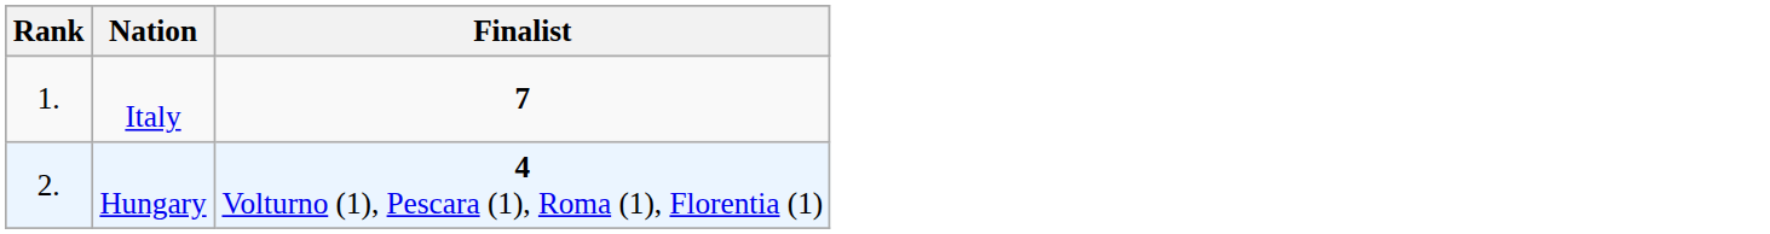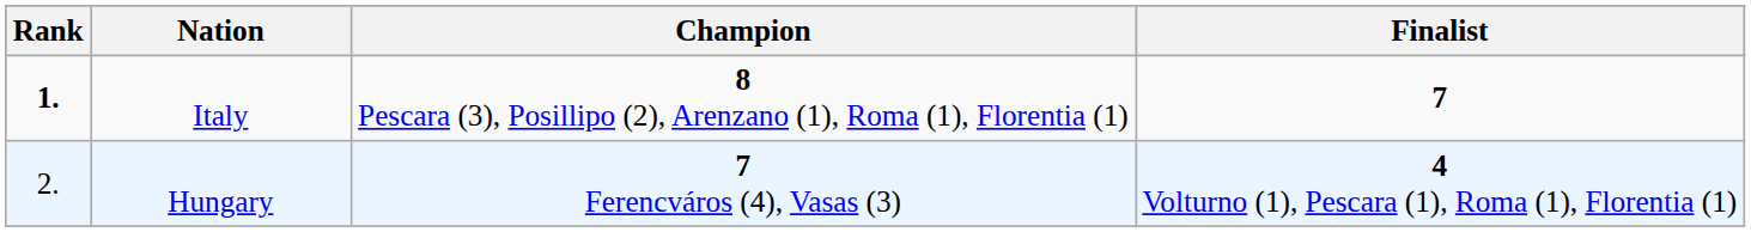+ column: Champion | 8 Pescara (3), Posillipo (2), Arenzano (1), Roma (1), Florentia (1) | 7 Ferencváros (4), Vasas (3)
Italy | Rank: normal -> bold
